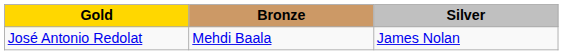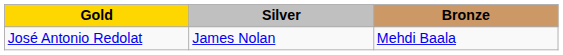columns swapped: Silver <-> Bronze
